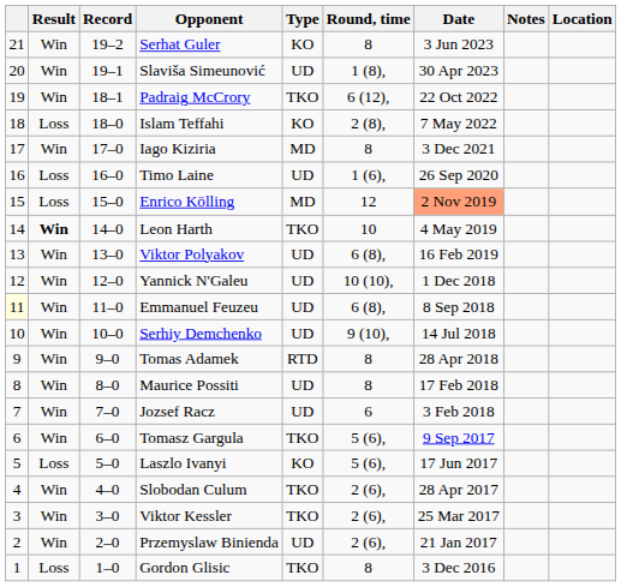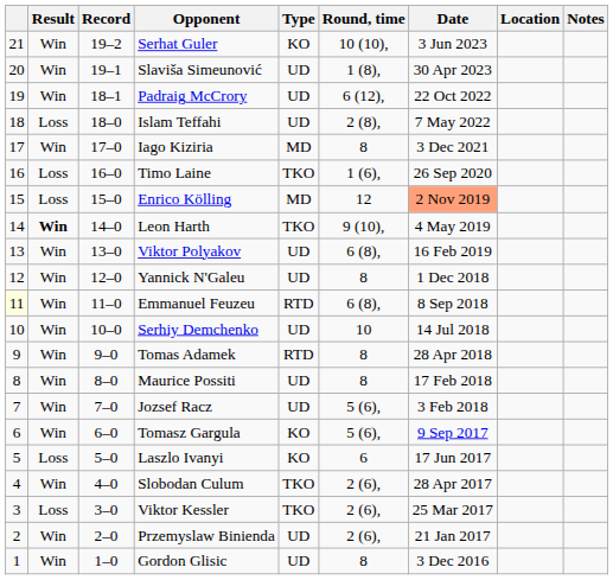columns swapped: Location <-> Notes
Serhat Guler | Round, time: 8 -> 10 (10),
Padraig McCrory | Type: TKO -> UD
Islam Teffahi | Type: KO -> UD
Timo Laine | Type: UD -> TKO
Leon Harth | Round, time: 10 -> 9 (10),
Yannick N'Galeu | Round, time: 10 (10), -> 8
Emmanuel Feuzeu | Type: UD -> RTD
Serhiy Demchenko | Round, time: 9 (10), -> 10
Jozsef Racz | Round, time: 6 -> 5 (6),
Tomasz Gargula | Type: TKO -> KO
Laszlo Ivanyi | Round, time: 5 (6), -> 6
Viktor Kessler | Result: Win -> Loss
Gordon Glisic | Result: Loss -> Win
Gordon Glisic | Type: TKO -> UD
